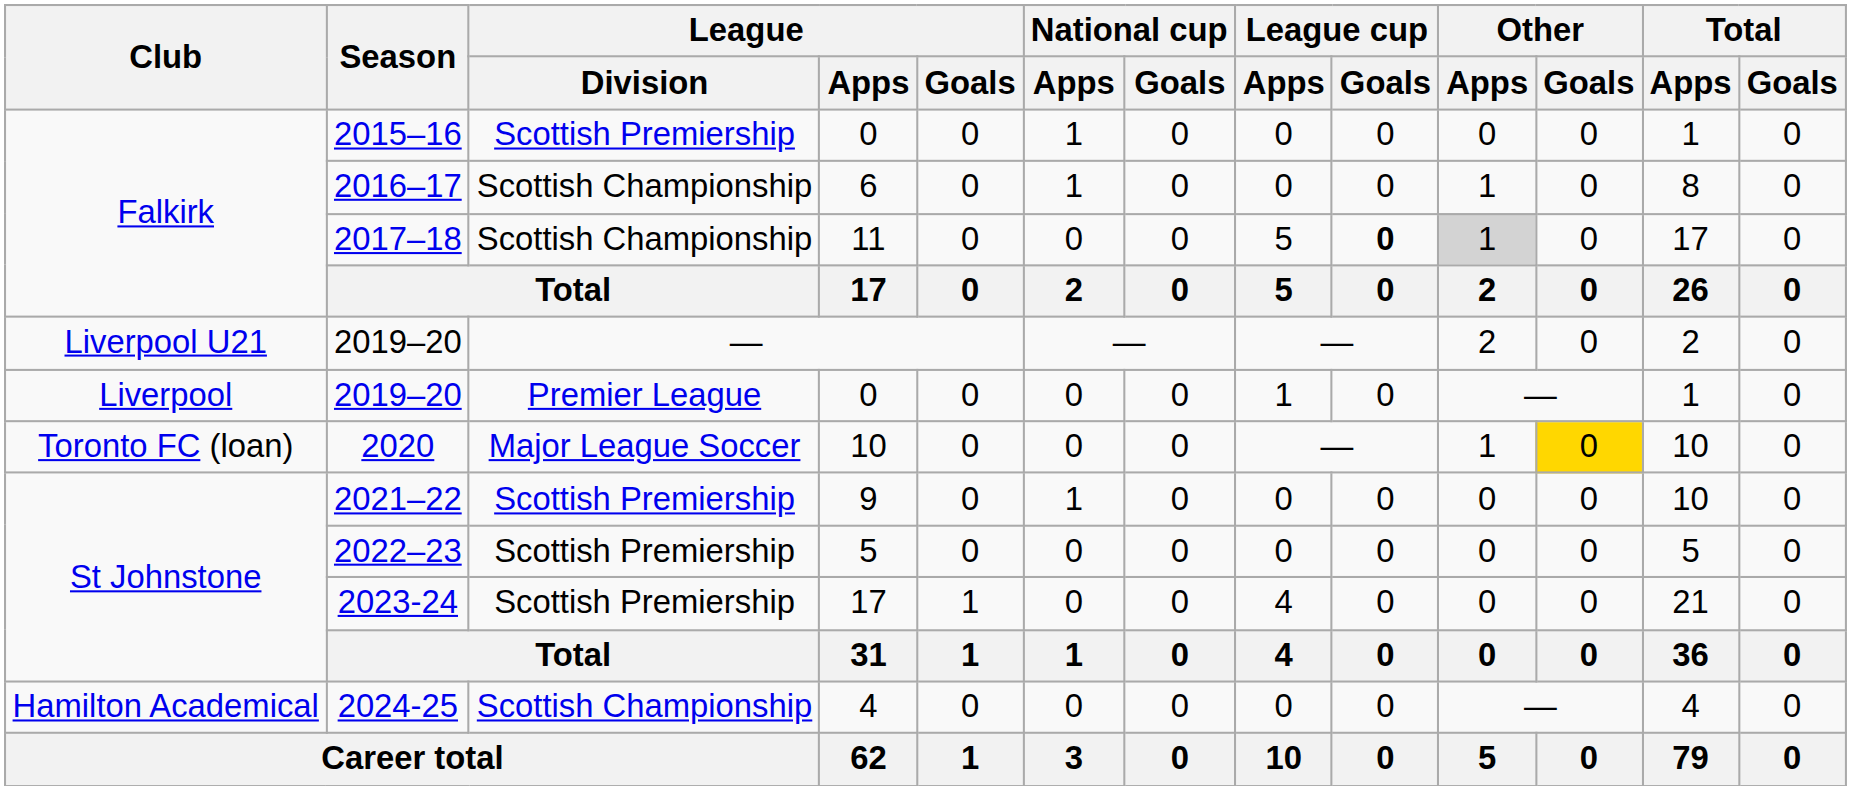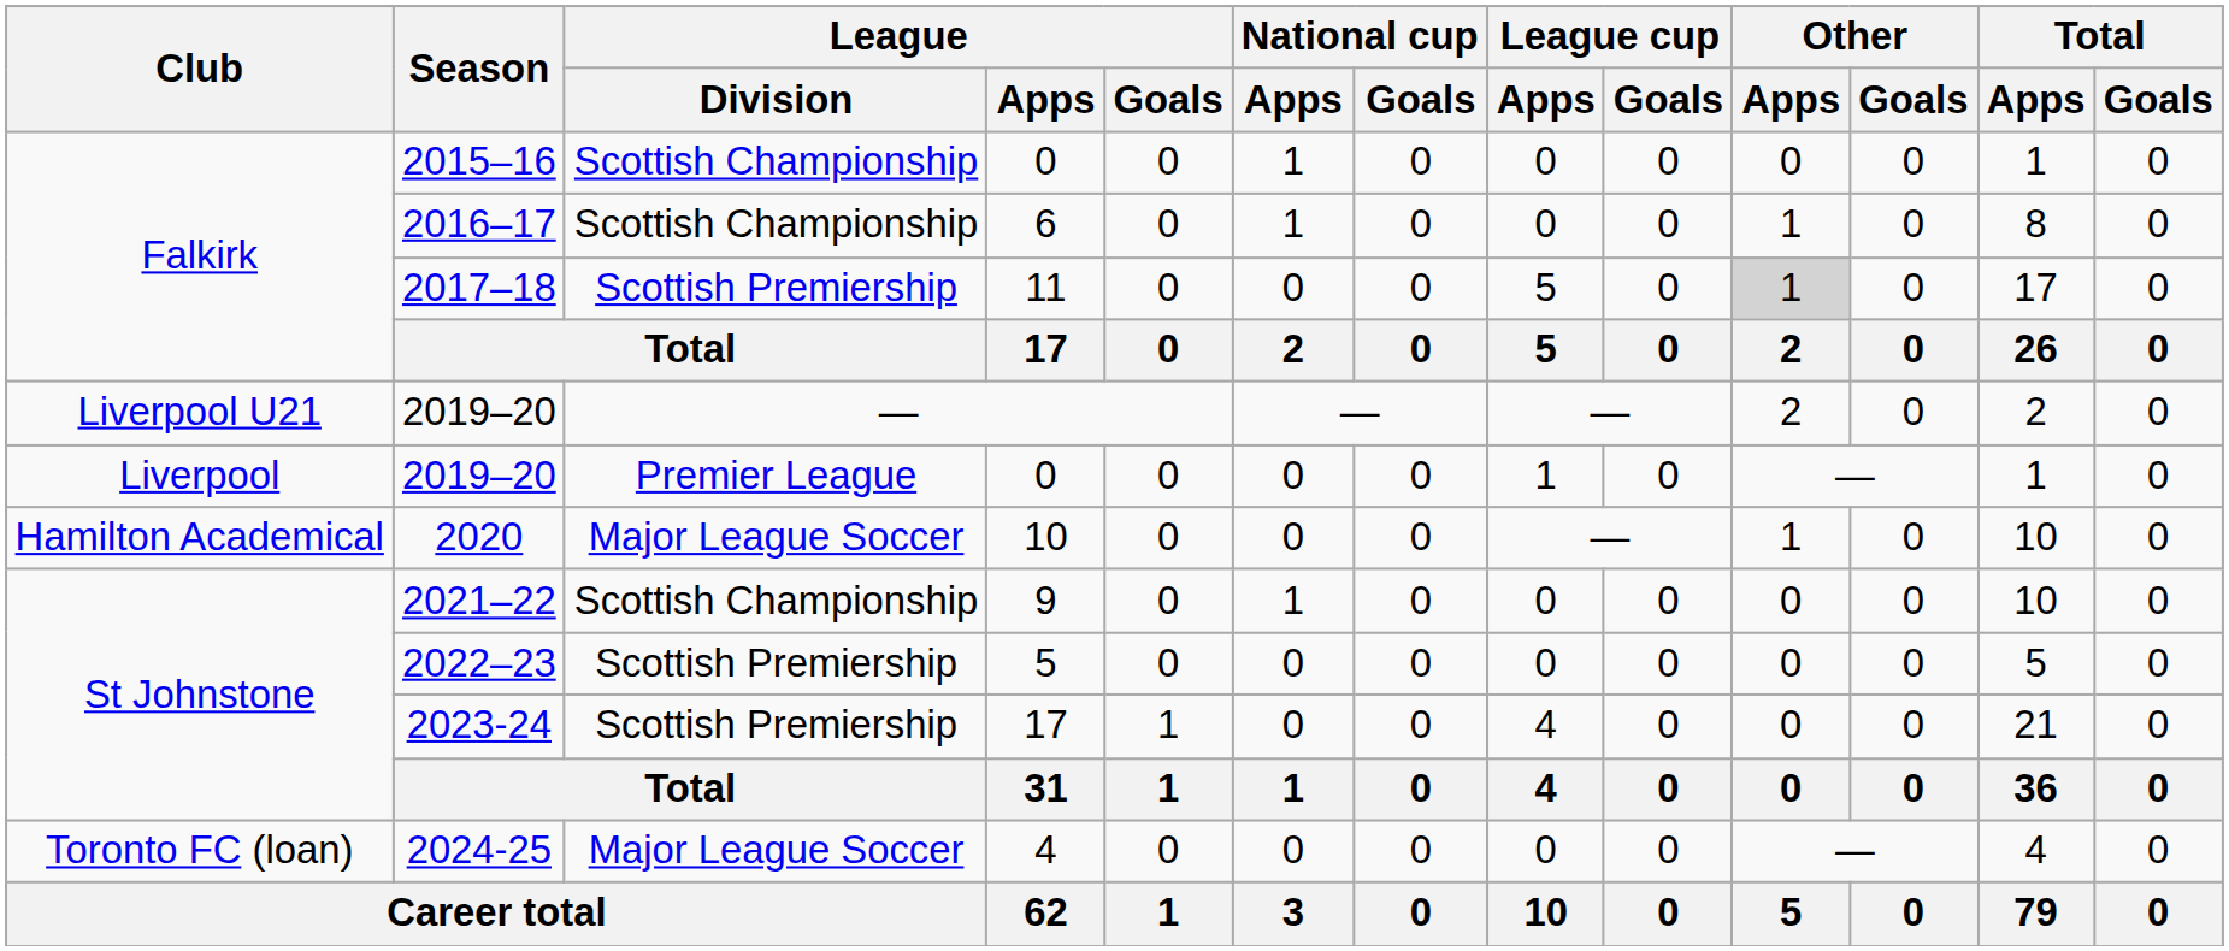2015–16 | League / Division: Scottish Premiership -> Scottish Championship
2017–18 | League / Division: Scottish Championship -> Scottish Premiership
2017–18 | League cup / Goals: bold -> normal
2020 | Club: Toronto FC (loan) -> Hamilton Academical
2020 | Other / Goals: gold background -> no background
2021–22 | League / Division: Scottish Premiership -> Scottish Championship
2024-25 | Club: Hamilton Academical -> Toronto FC (loan)
2024-25 | League / Division: Scottish Championship -> Major League Soccer
